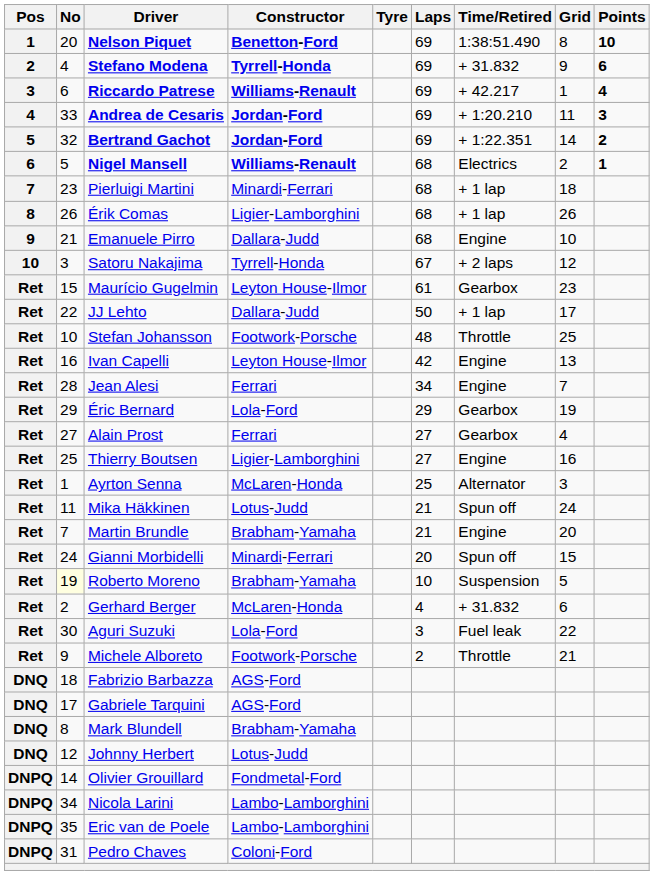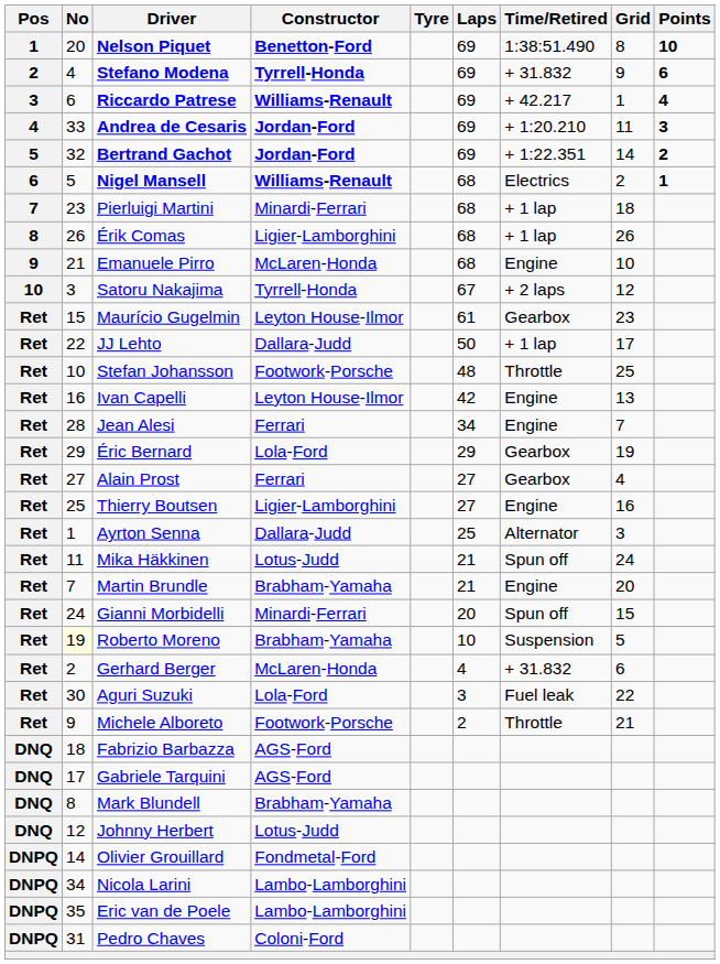Emanuele Pirro | Constructor: Dallara-Judd -> McLaren-Honda
Ayrton Senna | Constructor: McLaren-Honda -> Dallara-Judd
